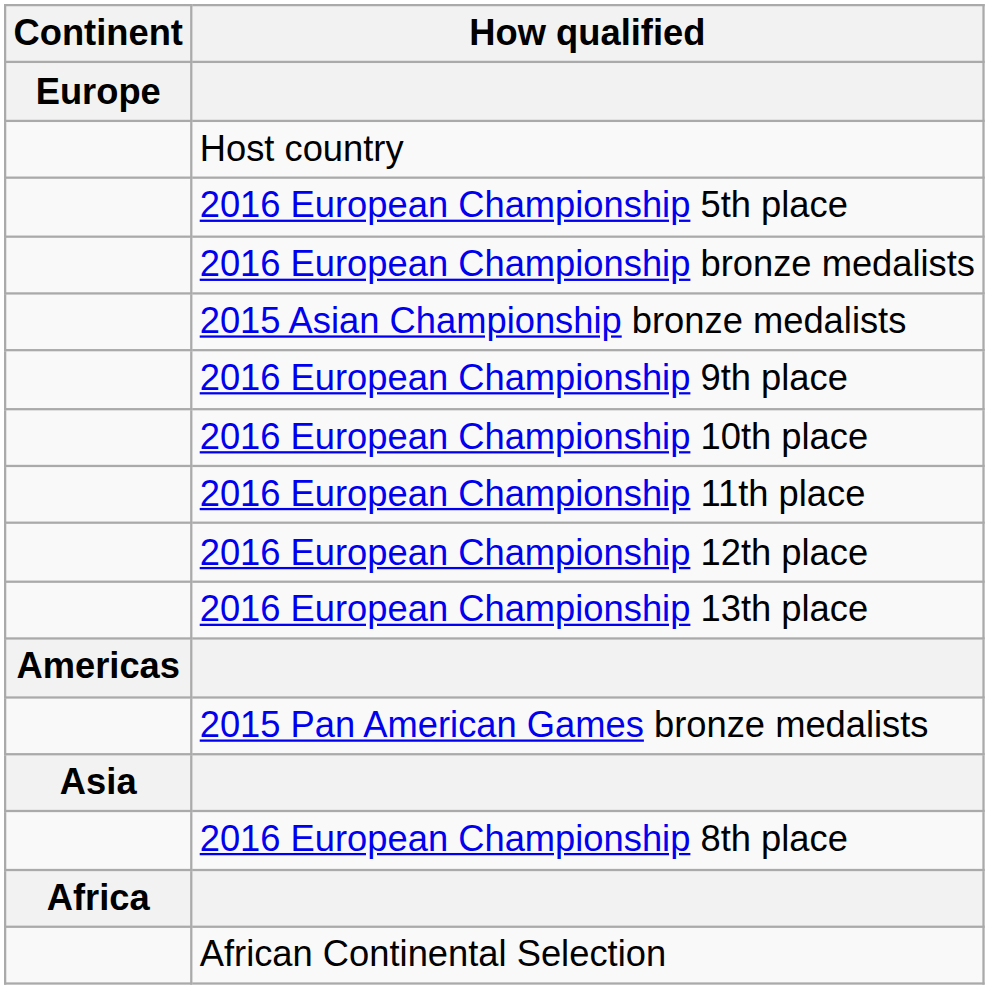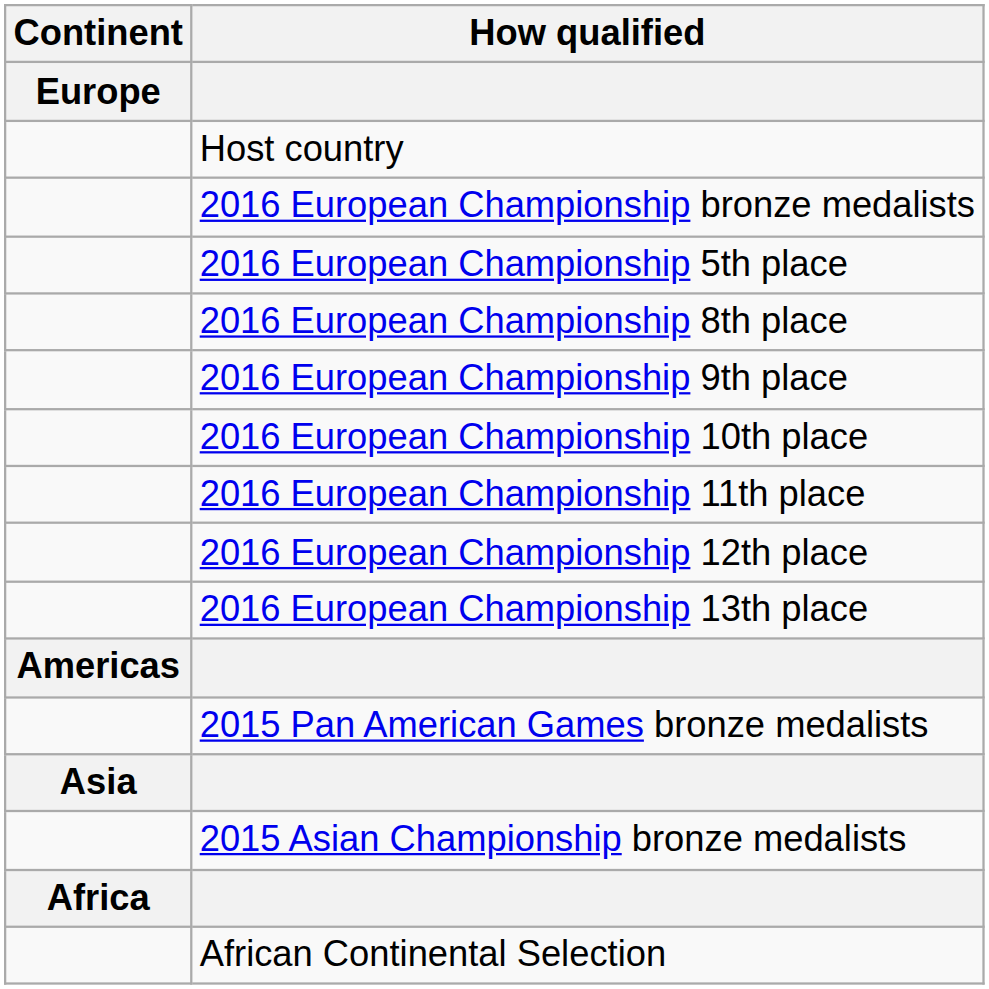rows swapped: 2016 European Championship bronze medalists <-> 2016 European Championship 5th place
rows swapped: 2016 European Championship 8th place <-> 2015 Asian Championship bronze medalists
